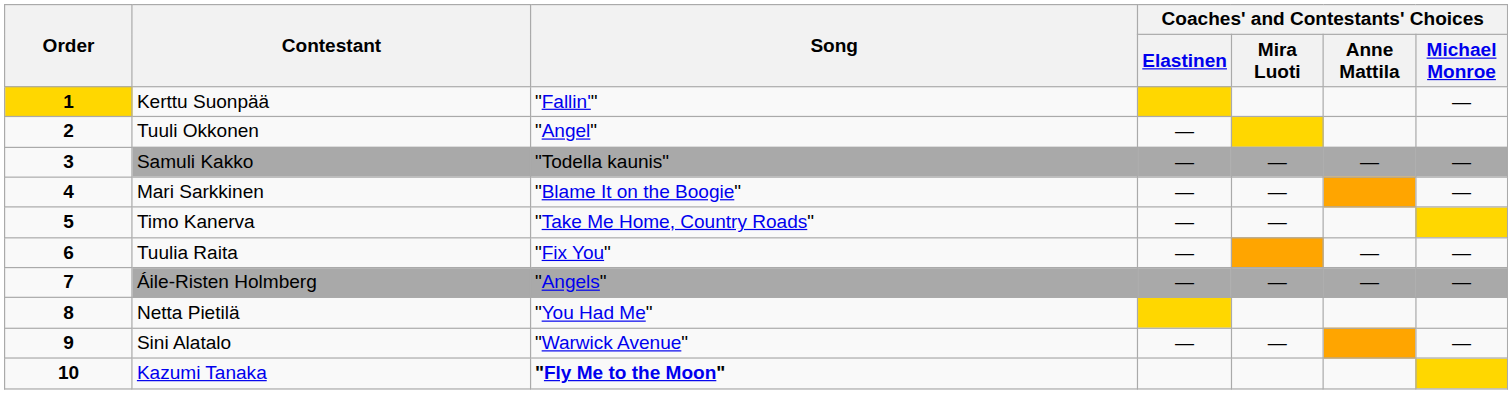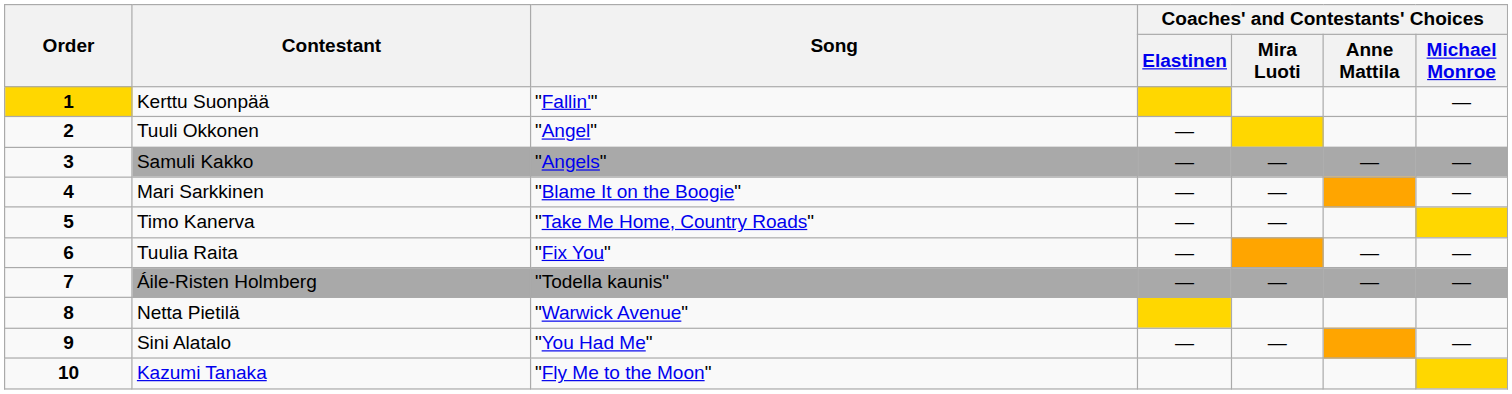Samuli Kakko | Song: "Todella kaunis" -> "Angels"
Áile-Risten Holmberg | Song: "Angels" -> "Todella kaunis"
Netta Pietilä | Song: "You Had Me" -> "Warwick Avenue"
Sini Alatalo | Song: "Warwick Avenue" -> "You Had Me"
Kazumi Tanaka | Song: bold -> normal
